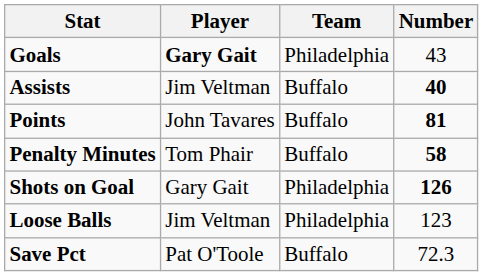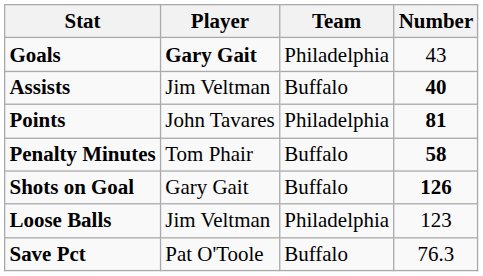Points | Team: Buffalo -> Philadelphia
Shots on Goal | Team: Philadelphia -> Buffalo
Save Pct | Number: 72.3 -> 76.3
